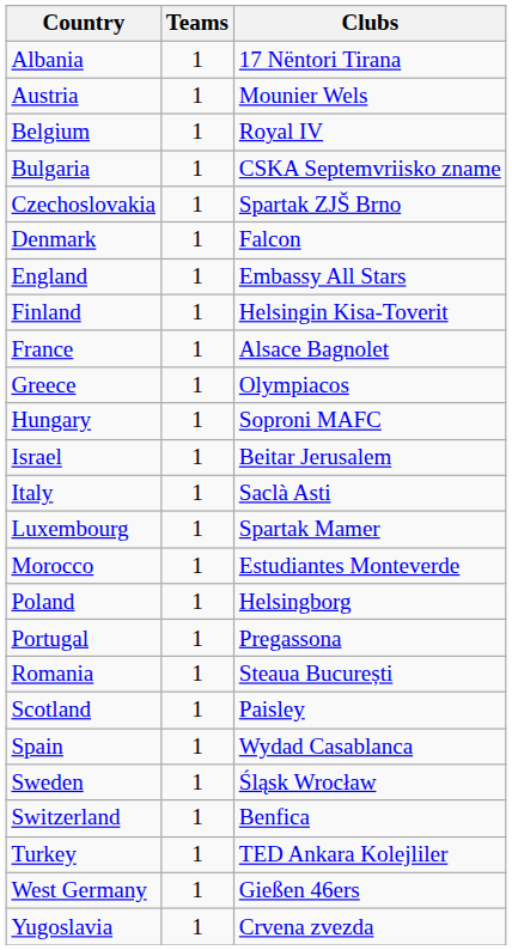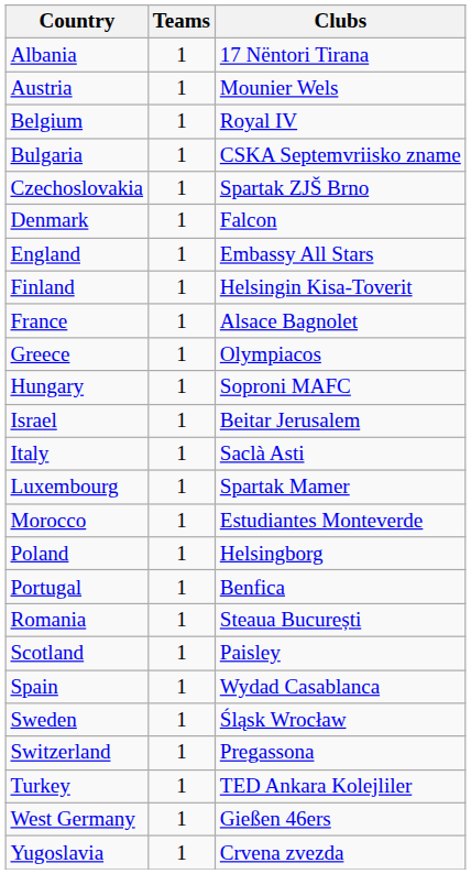Portugal | column 3: Pregassona -> Benfica
Switzerland | column 3: Benfica -> Pregassona
